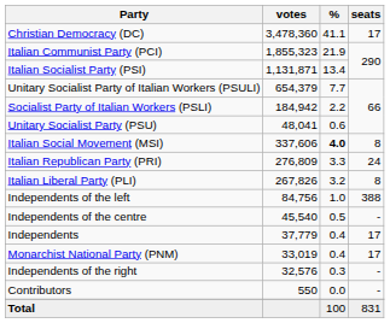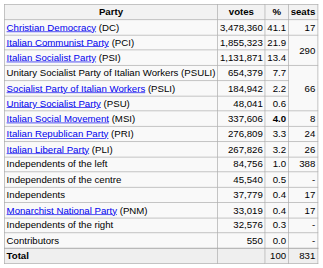Italian Liberal Party (PLI) | seats: 8 -> 26
